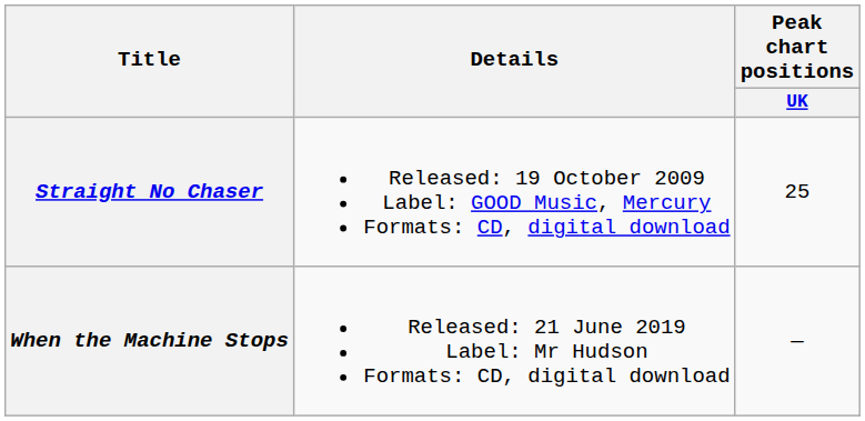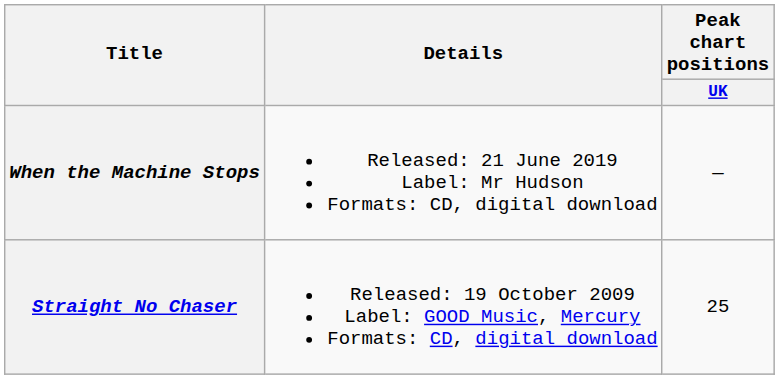rows swapped: Straight No Chaser <-> When the Machine Stops
